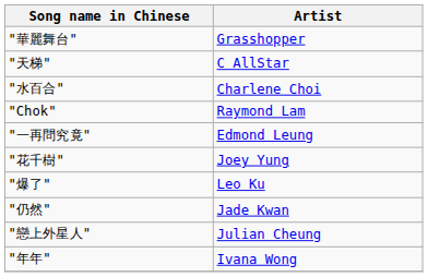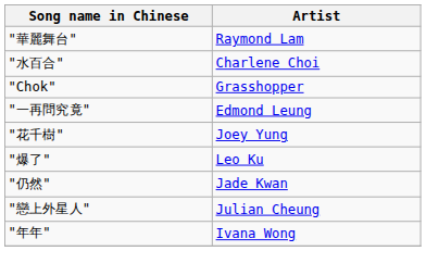"華麗舞台" | Artist: Grasshopper -> Raymond Lam
- row: "天梯" | C AllStar
"Chok" | Artist: Raymond Lam -> Grasshopper
